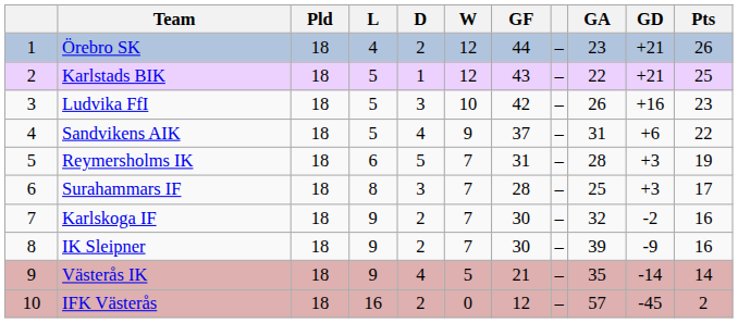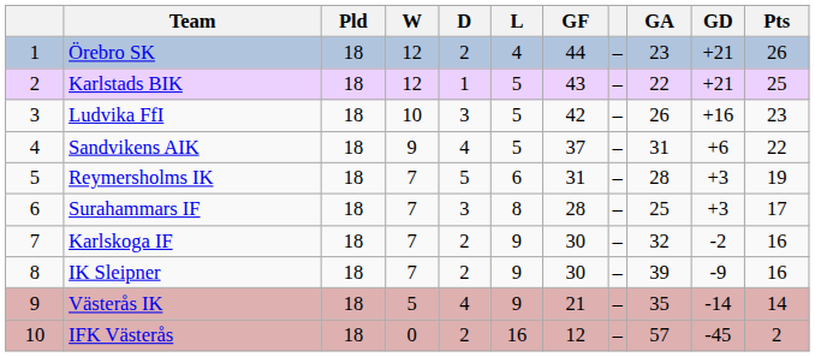columns swapped: W <-> L
